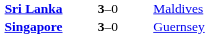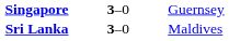rows swapped: Singapore <-> Sri Lanka
